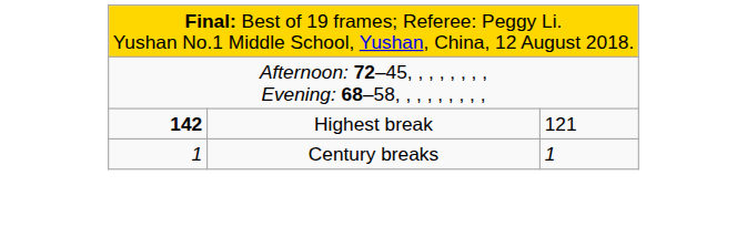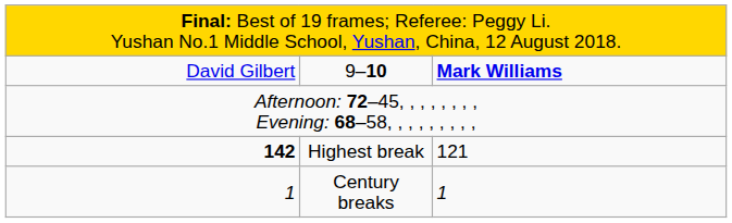+ row: David Gilbert | 9–10 | Mark Williams
